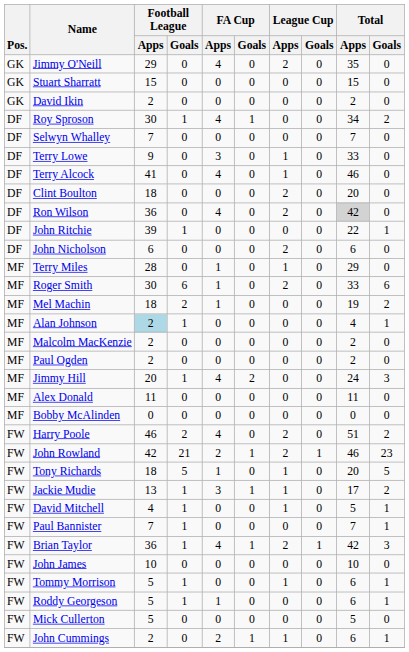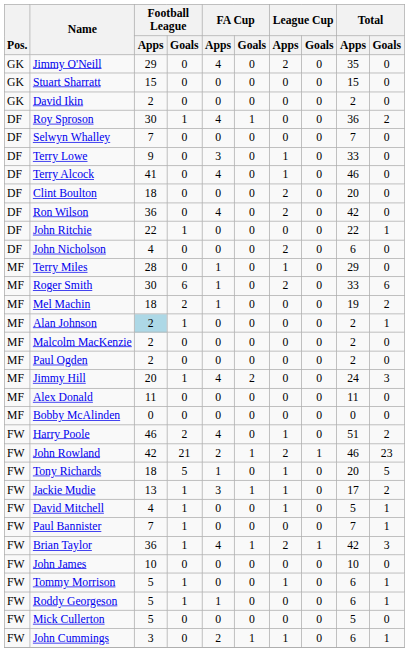Roy Sproson | Total / Apps: 34 -> 36
Ron Wilson | Total / Apps: lightgrey background -> no background
John Ritchie | Football League / Apps: 39 -> 22
John Nicholson | Football League / Apps: 6 -> 4
Alan Johnson | Total / Apps: 4 -> 2
Harry Poole | League Cup / Apps: 2 -> 1
John Cummings | Football League / Apps: 2 -> 3
